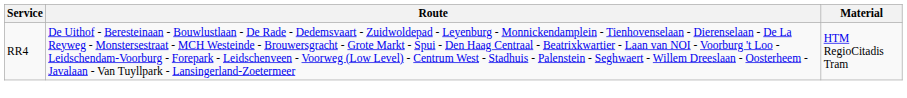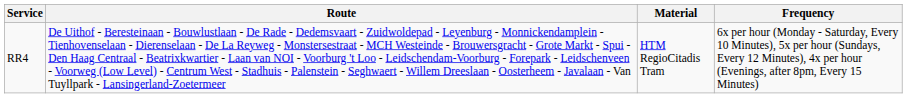+ column: Frequency | 6x per hour (Monday - Saturday, Every 10 Minutes), 5x per hour (Sundays, Every 12 Minutes), 4x per hour (Evenings, after 8pm, Every 15 Minutes)
